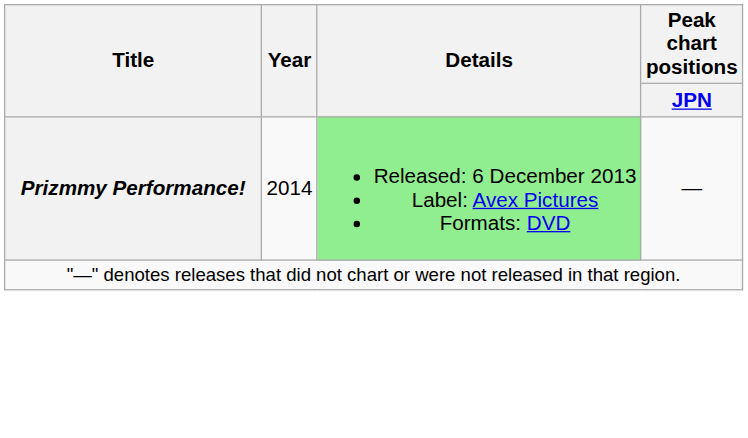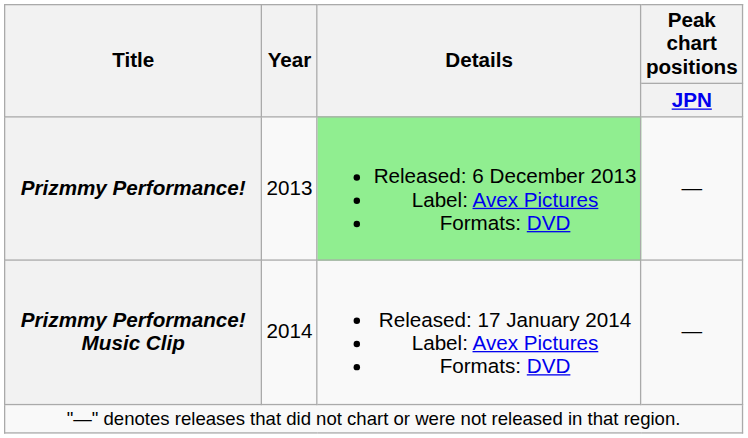Prizmmy Performance! | Year: 2014 -> 2013
+ row: Prizmmy Performance! Music Clip | 2014 | Released: 17 January 2014 Label: Avex Pictures Formats: DVD | —
